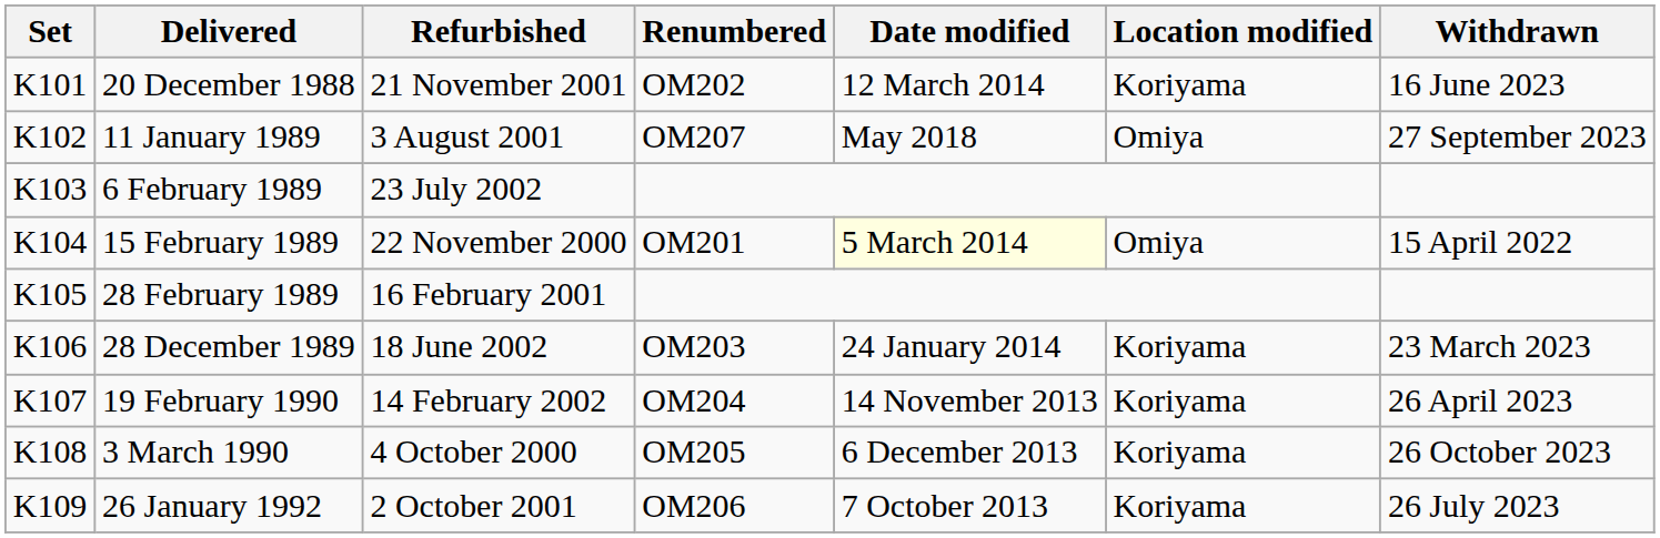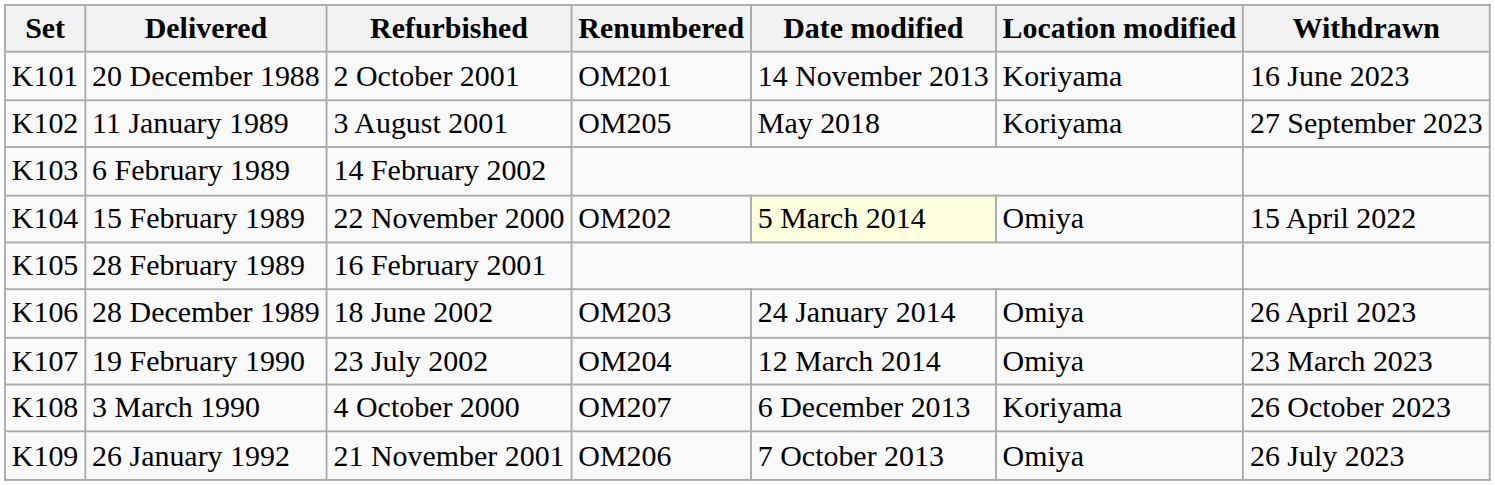20 December 1988 | Refurbished: 21 November 2001 -> 2 October 2001
20 December 1988 | Renumbered: OM202 -> OM201
20 December 1988 | Date modified: 12 March 2014 -> 14 November 2013
11 January 1989 | Renumbered: OM207 -> OM205
11 January 1989 | Location modified: Omiya -> Koriyama
6 February 1989 | Refurbished: 23 July 2002 -> 14 February 2002
15 February 1989 | Renumbered: OM201 -> OM202
28 December 1989 | Location modified: Koriyama -> Omiya
28 December 1989 | Withdrawn: 23 March 2023 -> 26 April 2023
19 February 1990 | Refurbished: 14 February 2002 -> 23 July 2002
19 February 1990 | Date modified: 14 November 2013 -> 12 March 2014
19 February 1990 | Location modified: Koriyama -> Omiya
19 February 1990 | Withdrawn: 26 April 2023 -> 23 March 2023
3 March 1990 | Renumbered: OM205 -> OM207
26 January 1992 | Refurbished: 2 October 2001 -> 21 November 2001
26 January 1992 | Location modified: Koriyama -> Omiya
